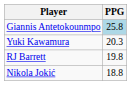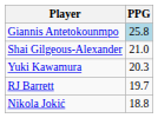+ row: Shai Gilgeous-Alexander | 21.0
RJ Barrett | PPG: 19.8 -> 19.7
